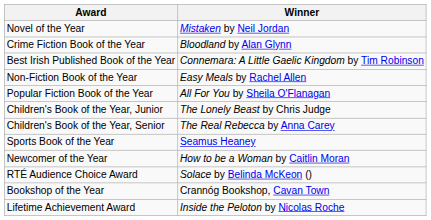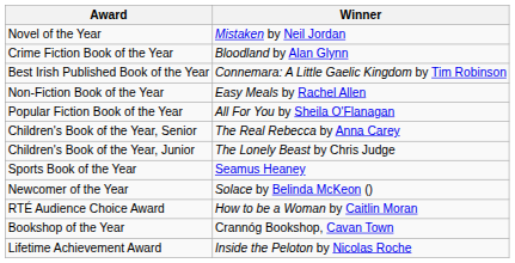rows swapped: Children's Book of the Year, Junior <-> Children's Book of the Year, Senior
Newcomer of the Year | Winner: How to be a Woman by Caitlin Moran -> Solace by Belinda McKeon ()
RTÉ Audience Choice Award | Winner: Solace by Belinda McKeon () -> How to be a Woman by Caitlin Moran
